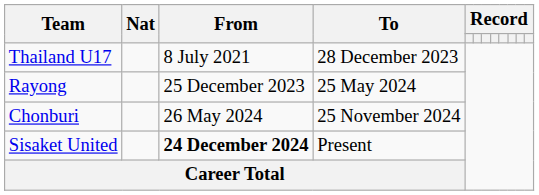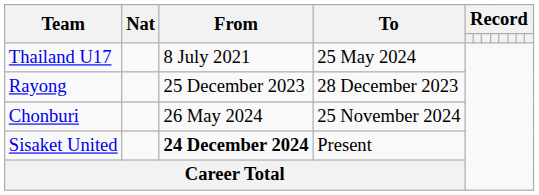Thailand U17 | To: 28 December 2023 -> 25 May 2024
Rayong | To: 25 May 2024 -> 28 December 2023
